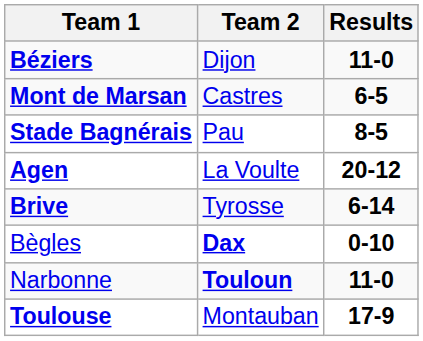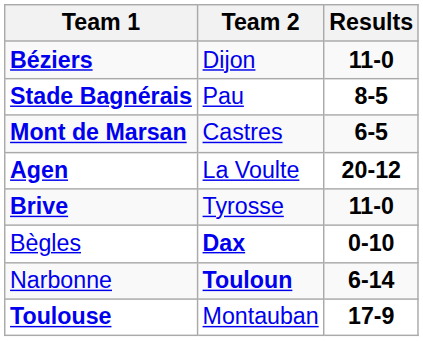rows swapped: Stade Bagnérais <-> Mont de Marsan
Brive | Results: 6-14 -> 11-0
Narbonne | Results: 11-0 -> 6-14
